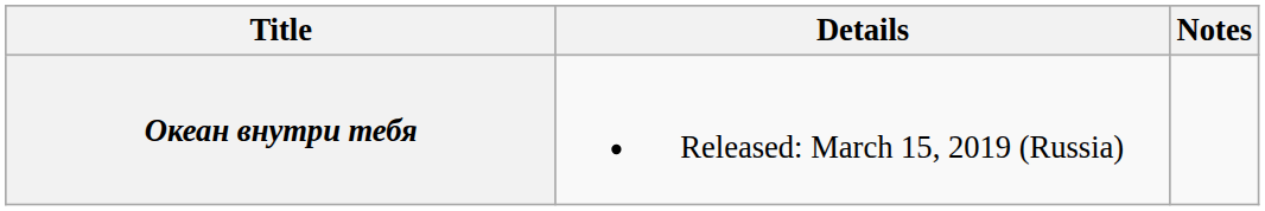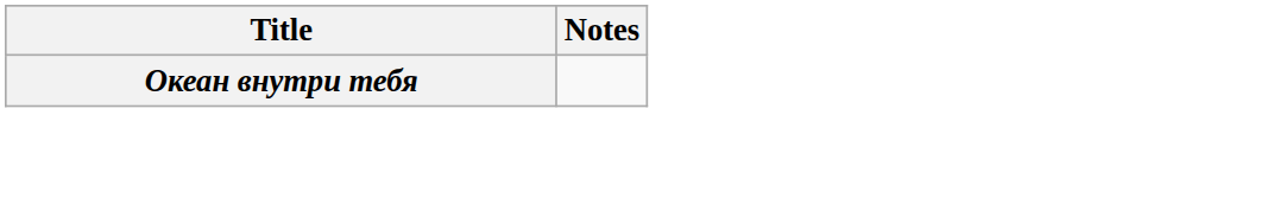- column: Details | Released: March 15, 2019 (Russia)
